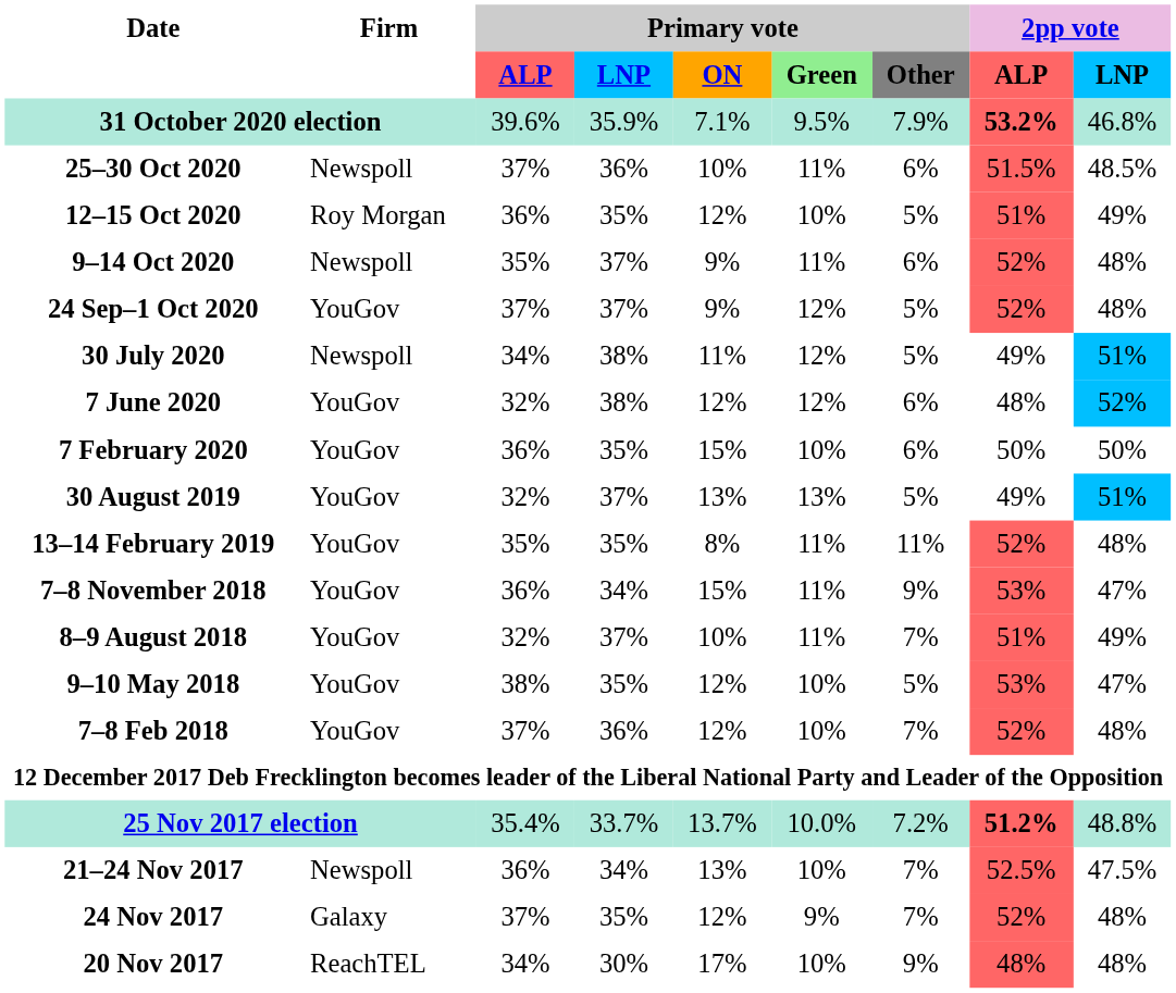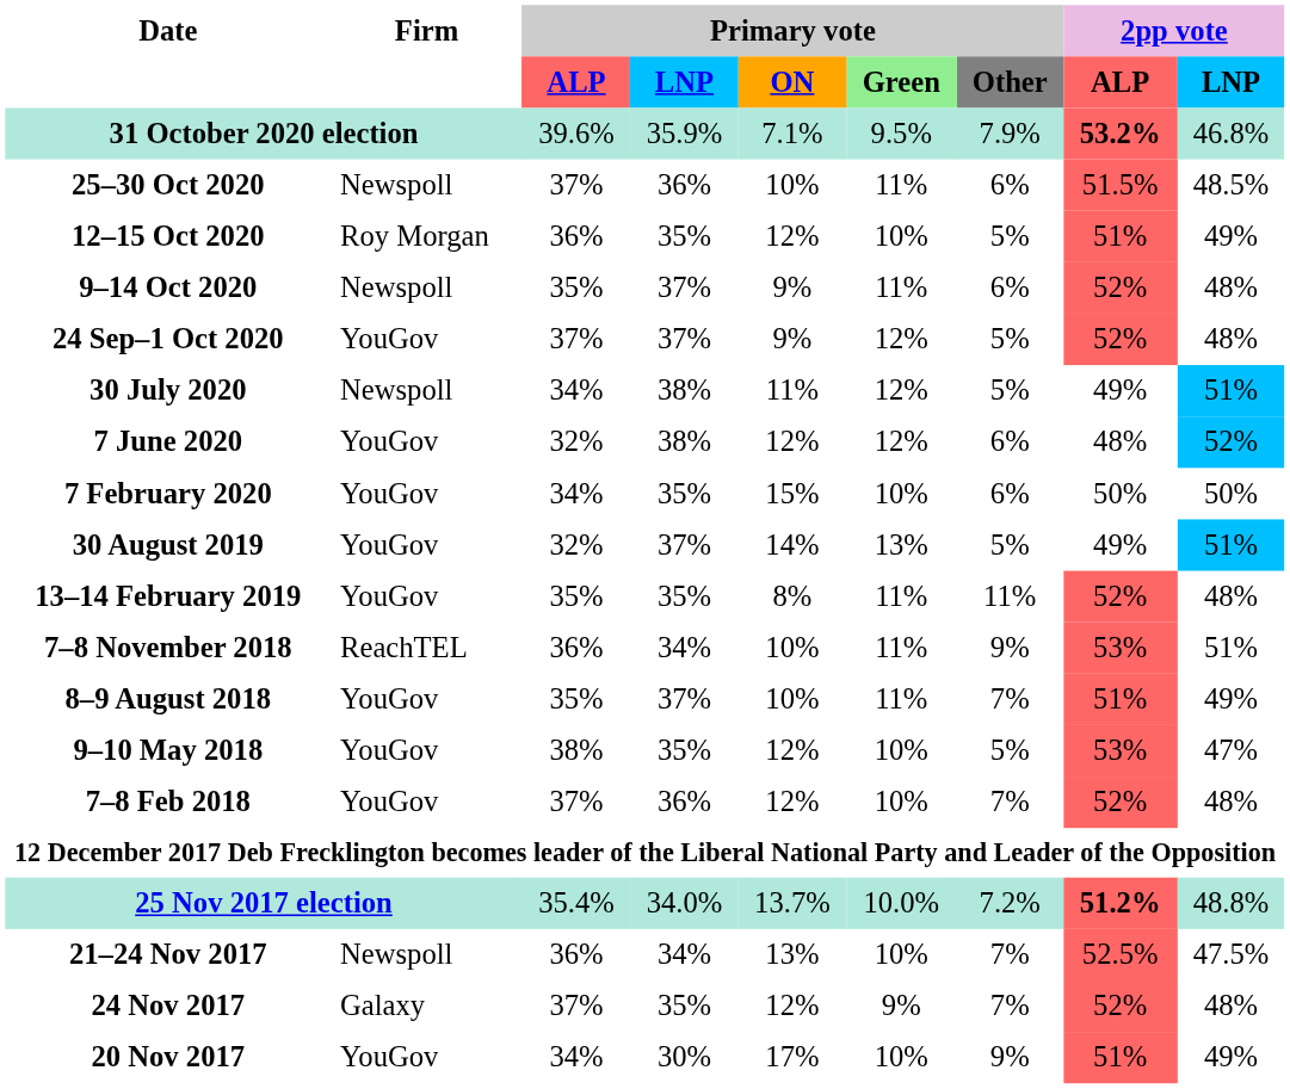7 February 2020 | Primary vote / ALP: 36% -> 34%
30 August 2019 | Primary vote / ON: 13% -> 14%
7–8 November 2018 | Firm: YouGov -> ReachTEL
7–8 November 2018 | Primary vote / ON: 15% -> 10%
7–8 November 2018 | 2pp vote / LNP: 47% -> 51%
8–9 August 2018 | Primary vote / ALP: 32% -> 35%
25 Nov 2017 election | Primary vote / LNP: 33.7% -> 34.0%
20 Nov 2017 | Firm: ReachTEL -> YouGov
20 Nov 2017 | 2pp vote / ALP: 48% -> 51%
20 Nov 2017 | 2pp vote / LNP: 48% -> 49%
